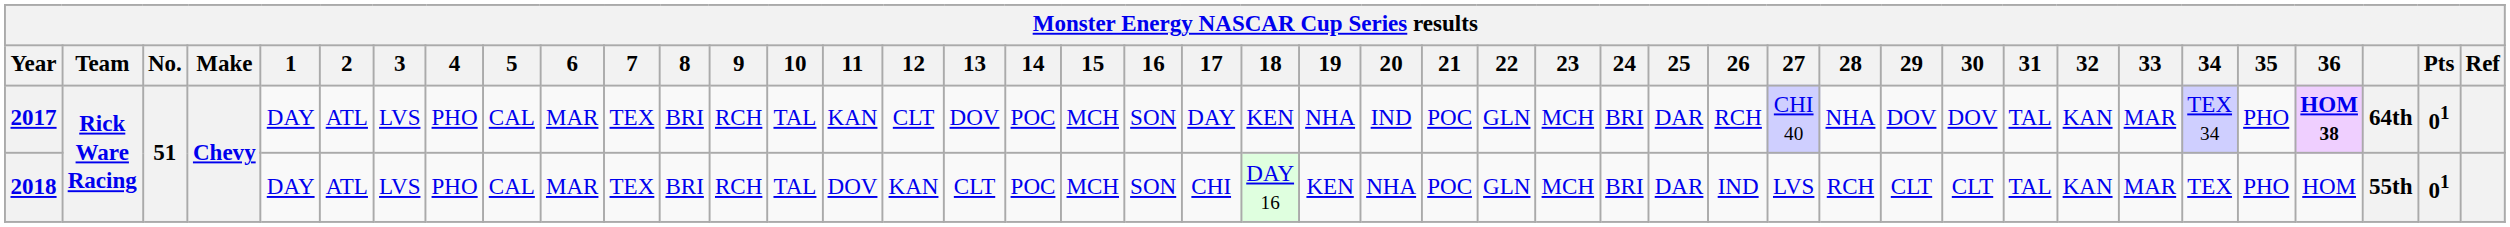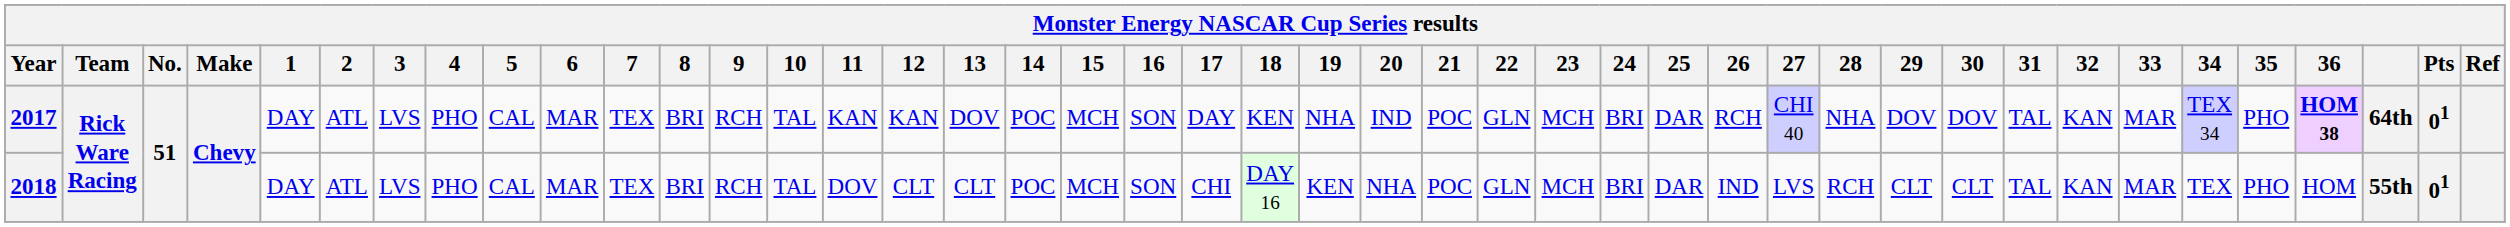2017 | 12: CLT -> KAN
2018 | 12: KAN -> CLT
